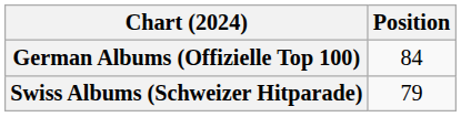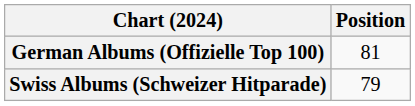German Albums (Offizielle Top 100) | Position: 84 -> 81
